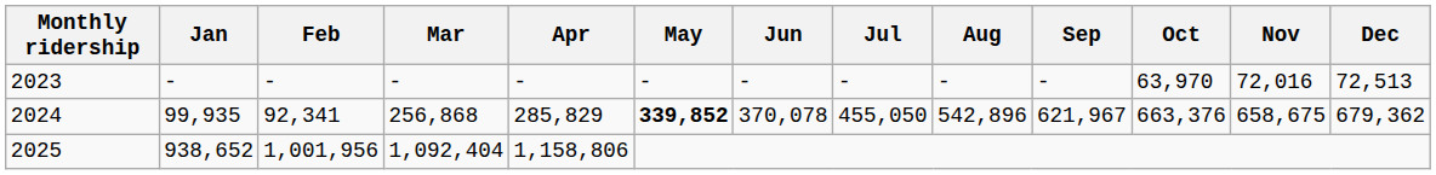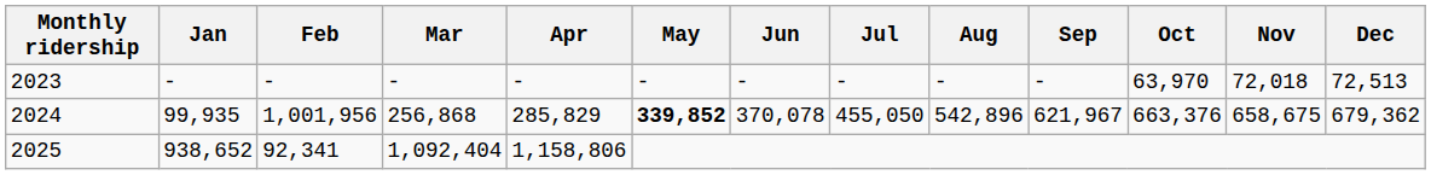2023 | Nov: 72,016 -> 72,018
2024 | Feb: 92,341 -> 1,001,956
2025 | Feb: 1,001,956 -> 92,341
